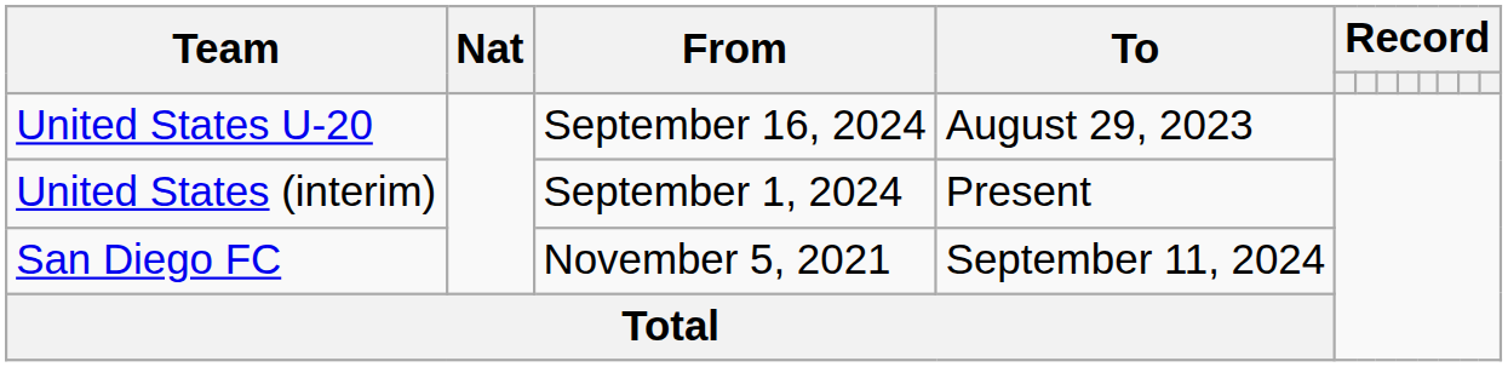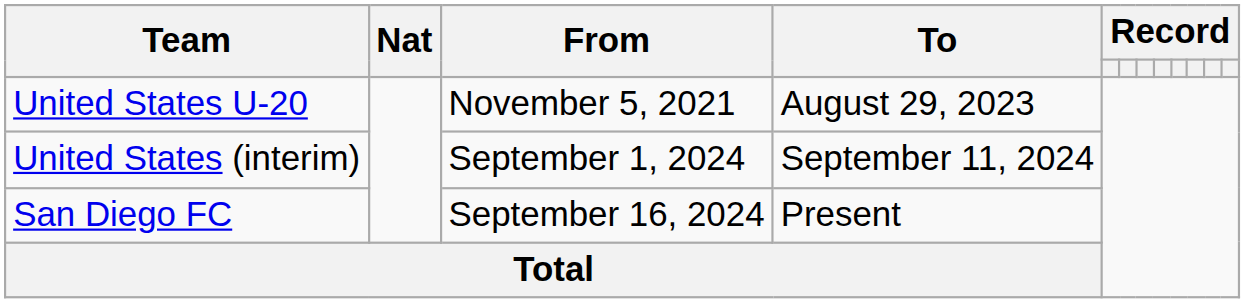United States U-20 | From: September 16, 2024 -> November 5, 2021
United States (interim) | To: Present -> September 11, 2024
San Diego FC | From: November 5, 2021 -> September 16, 2024
San Diego FC | To: September 11, 2024 -> Present
